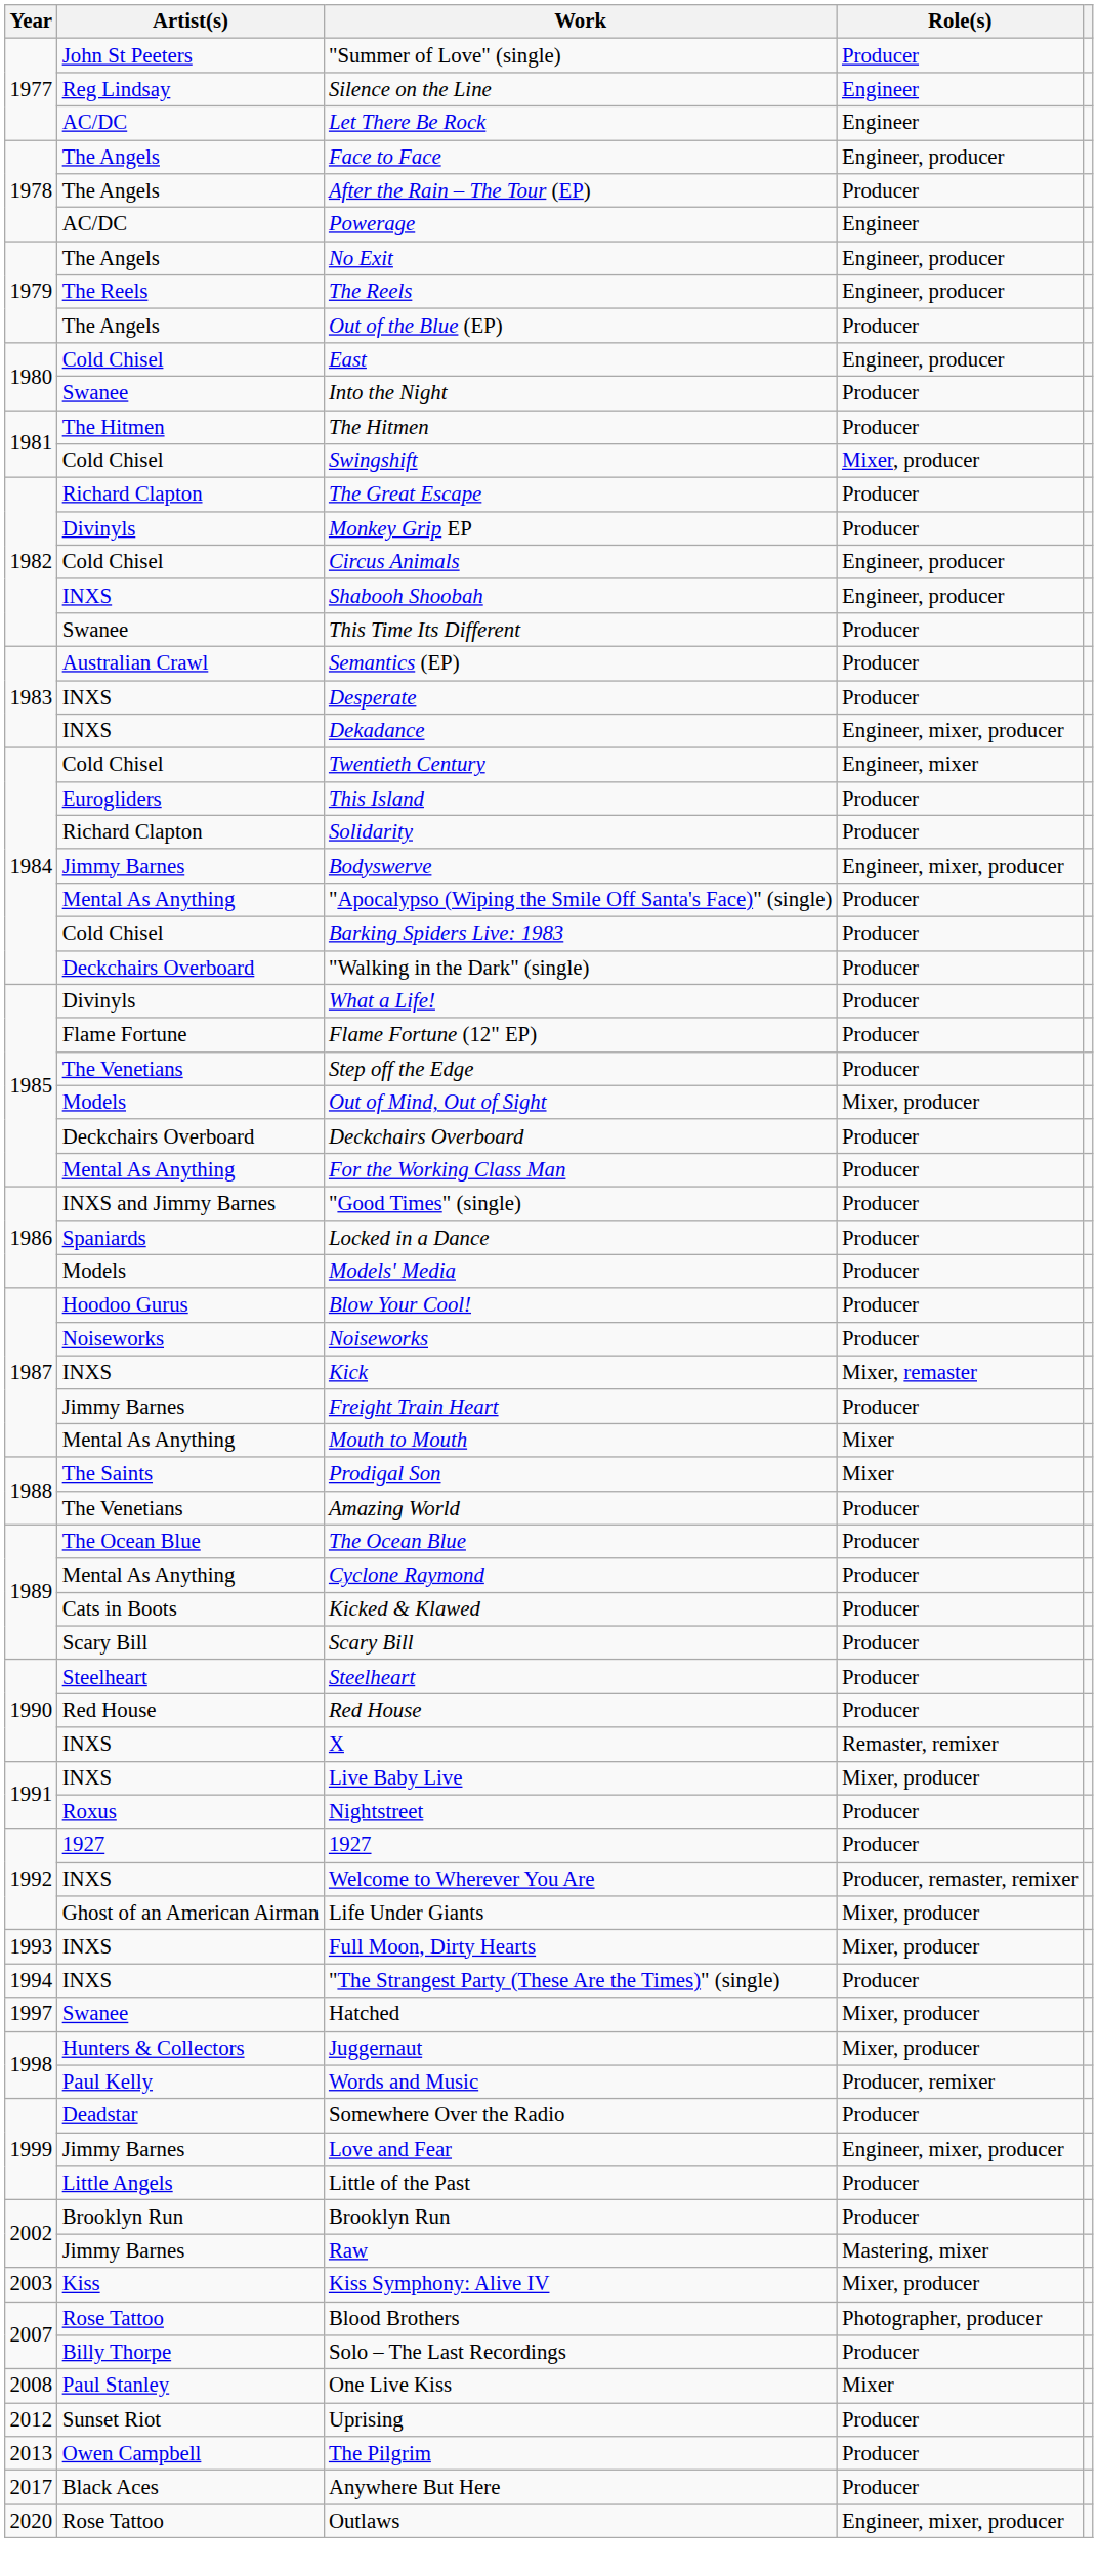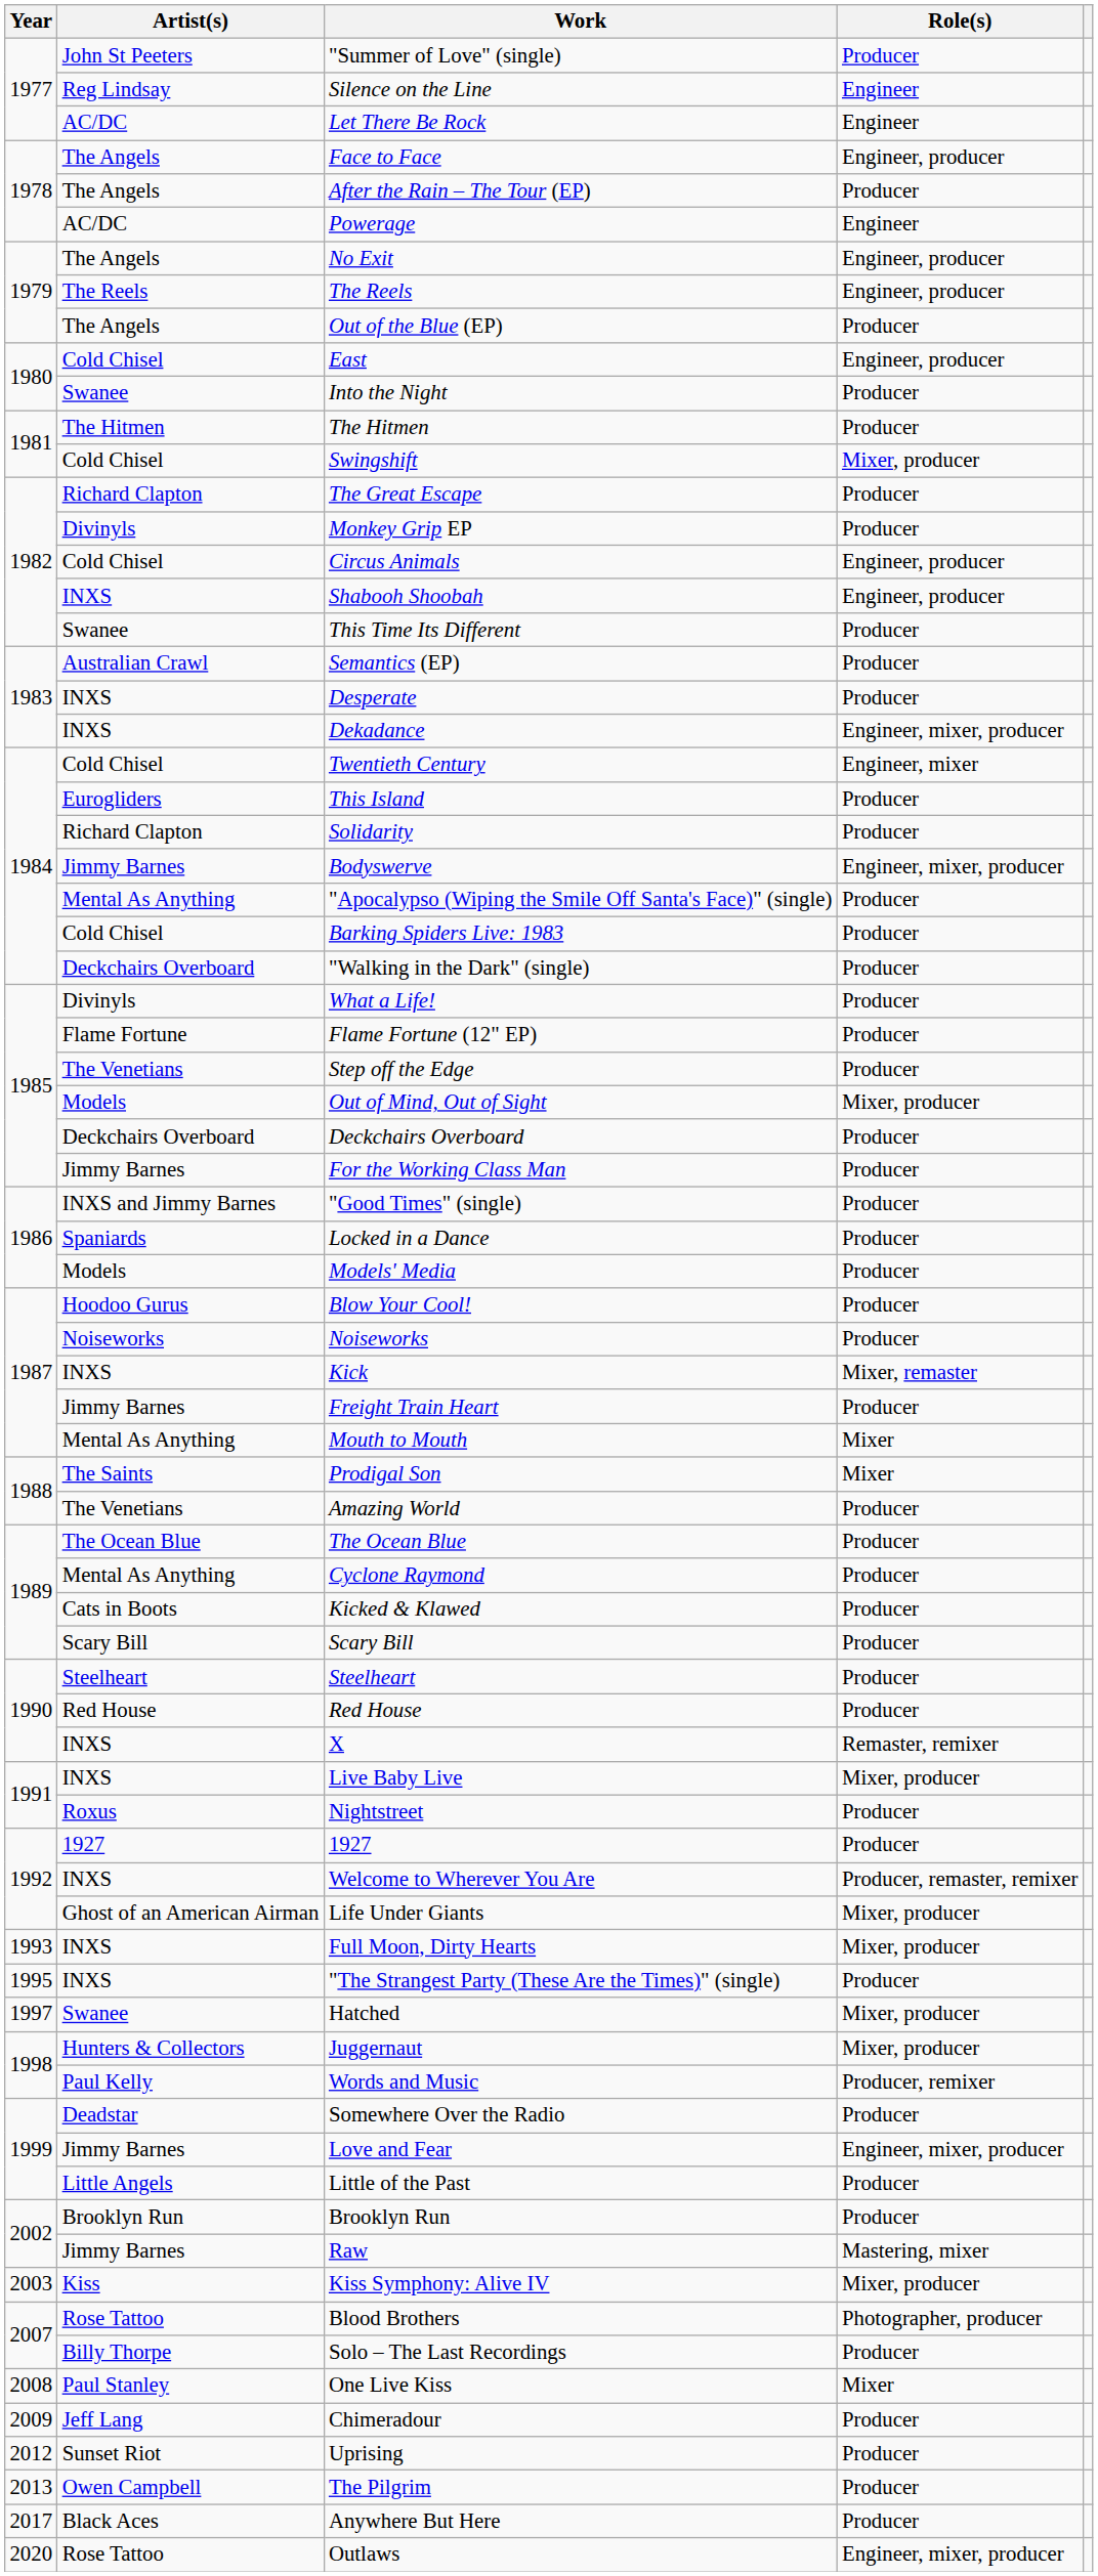For the Working Class Man | Artist(s): Mental As Anything -> Jimmy Barnes
"The Strangest Party (These Are the Times)" (single) | Year: 1994 -> 1995
+ row: 2009 | Jeff Lang | Chimeradour | Producer
